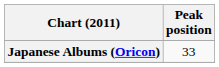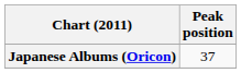Japanese Albums (Oricon) | Peak position: 33 -> 37
